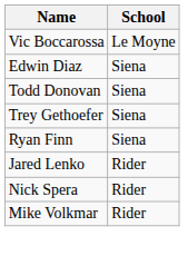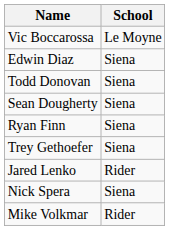+ row: Sean Dougherty | Siena
rows swapped: Ryan Finn <-> Trey Gethoefer
Nick Spera | School: Rider -> Siena
